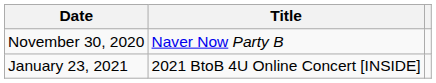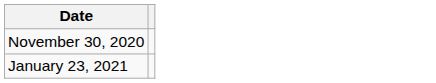- column: Title | Naver Now Party B | 2021 BtoB 4U Online Concert [INSIDE]
